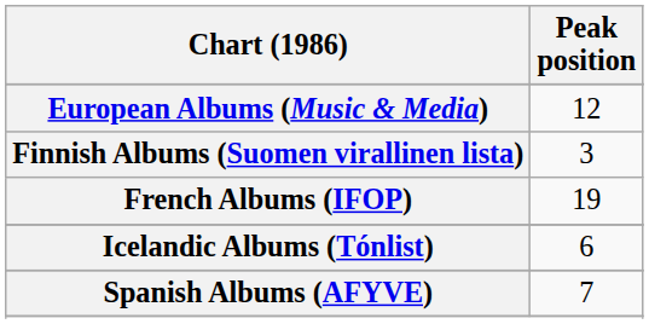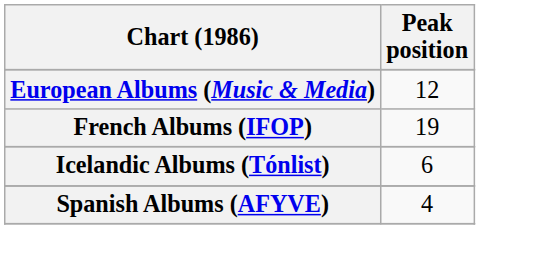- row: Finnish Albums (Suomen virallinen lista) | 3
Spanish Albums (AFYVE) | Peak position: 7 -> 4
